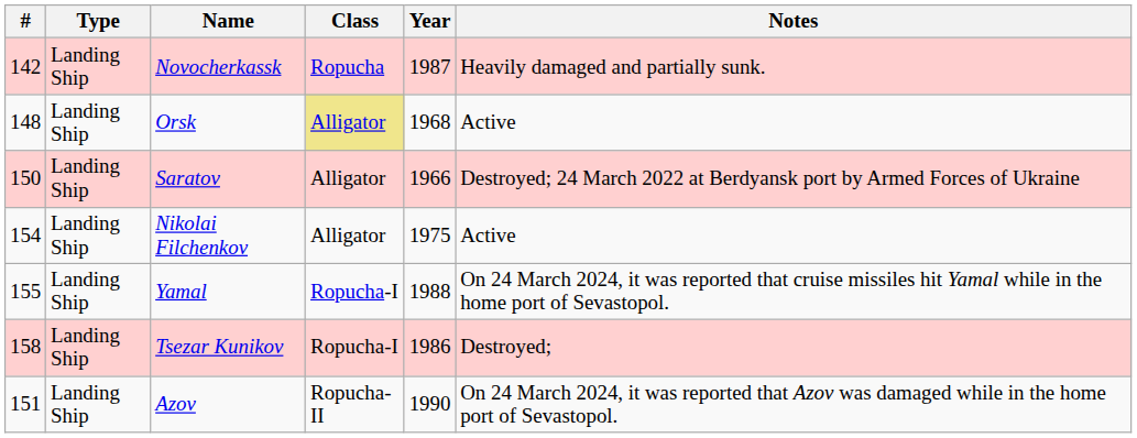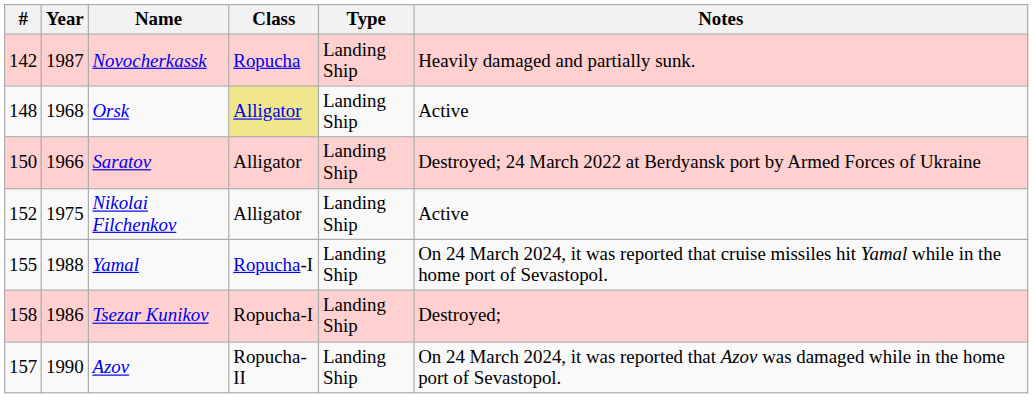columns swapped: Type <-> Year
Nikolai Filchenkov | #: 154 -> 152
Azov | #: 151 -> 157
